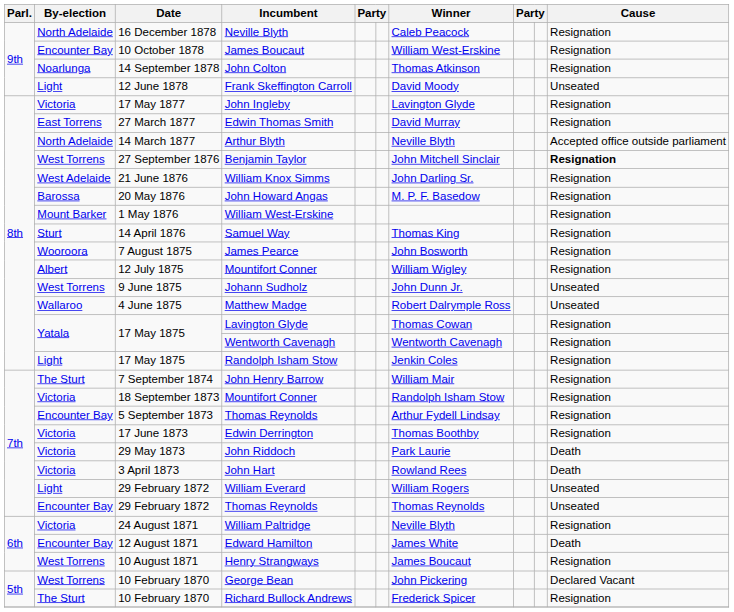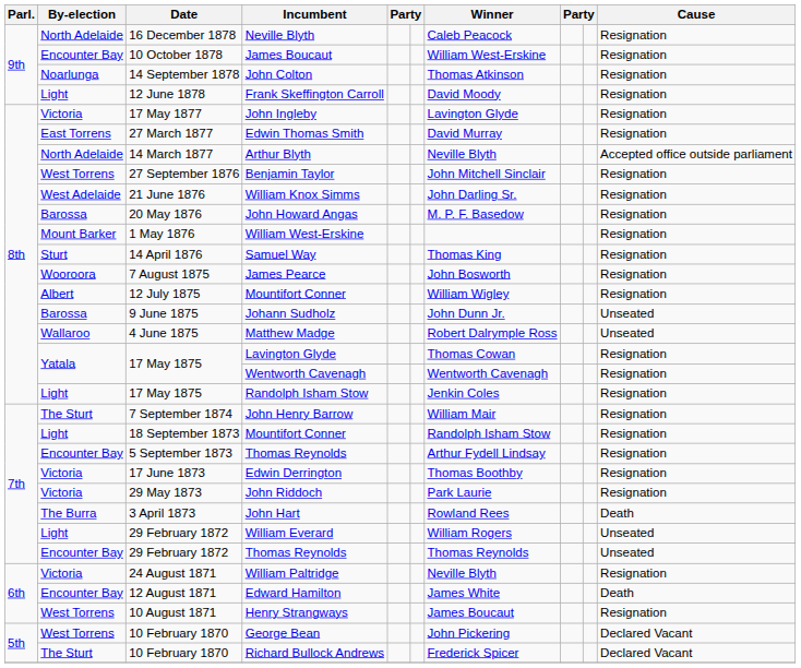Frank Skeffington Carroll | Cause: Unseated -> Resignation
Benjamin Taylor | Cause: bold -> normal
Johann Sudholz | By-election: West Torrens -> Barossa
18 September 1873 / Mountifort Conner | By-election: Victoria -> Light
John Riddoch | Cause: Death -> Resignation
John Hart | By-election: Victoria -> The Burra
Richard Bullock Andrews | Cause: Resignation -> Declared Vacant
